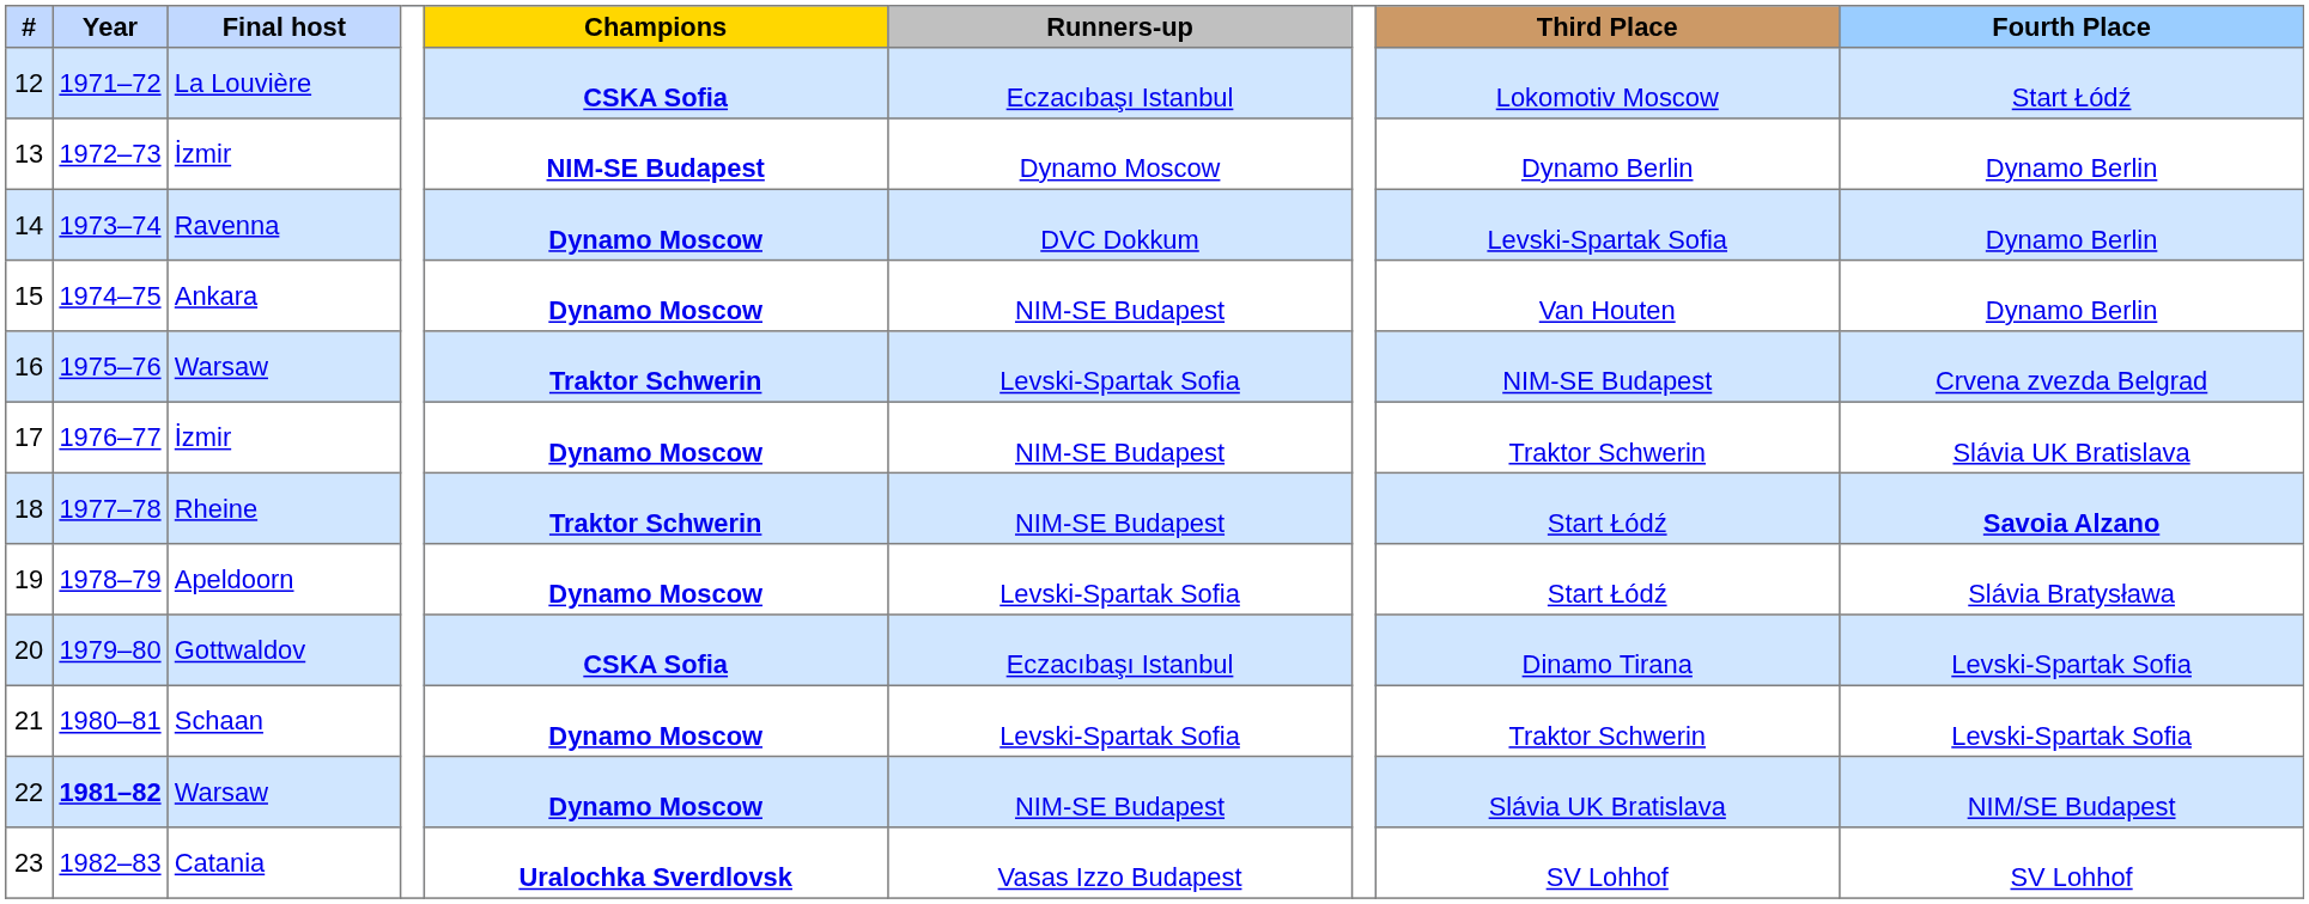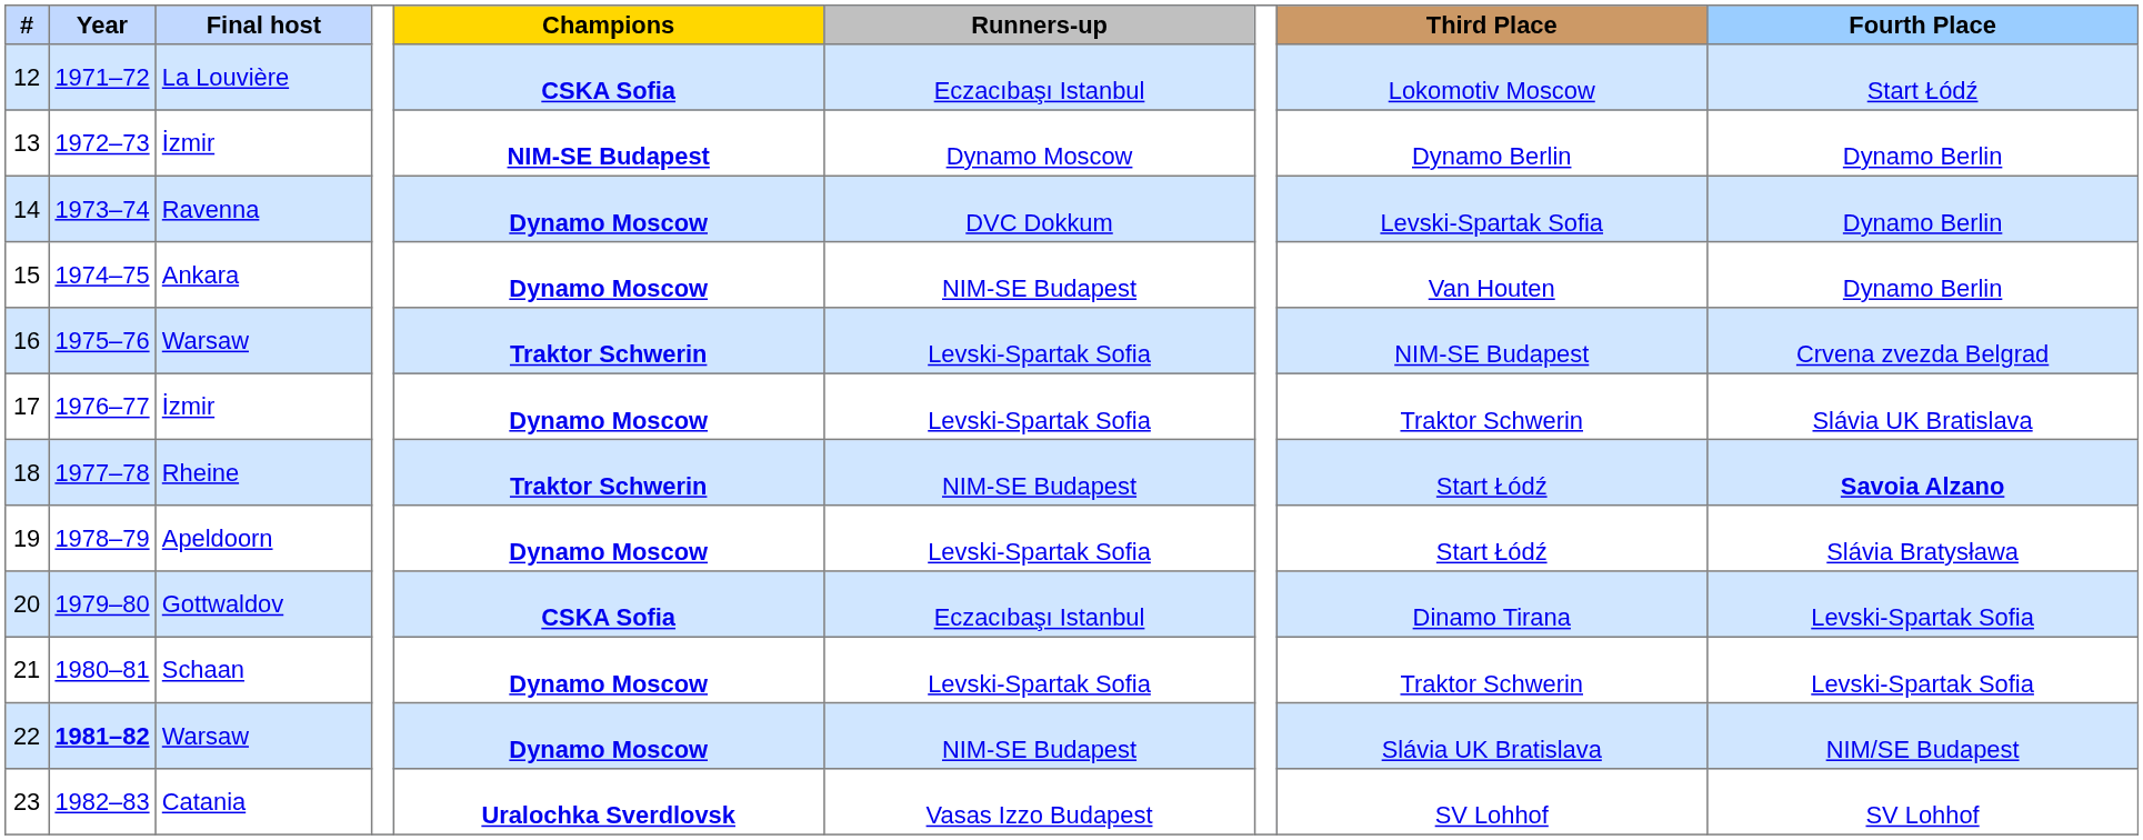17 | Runners-up: NIM-SE Budapest -> Levski-Spartak Sofia
